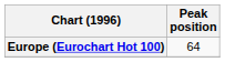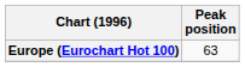Europe (Eurochart Hot 100) | Peak position: 64 -> 63
